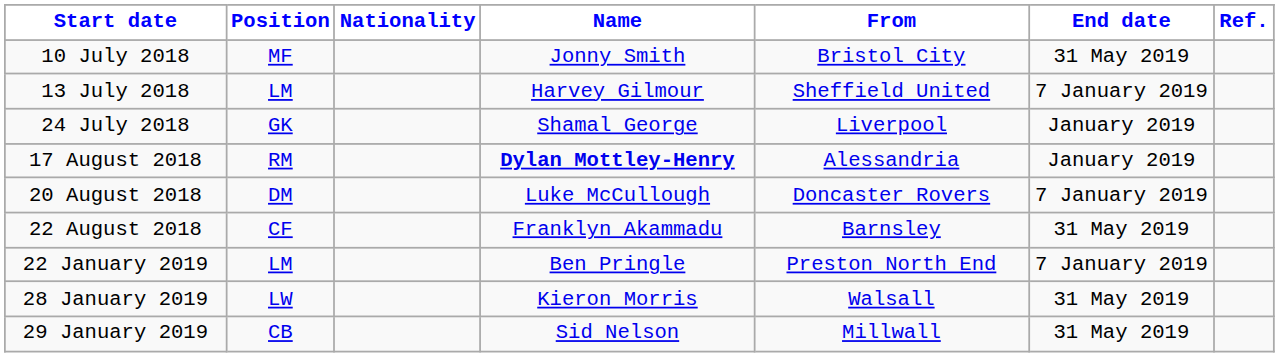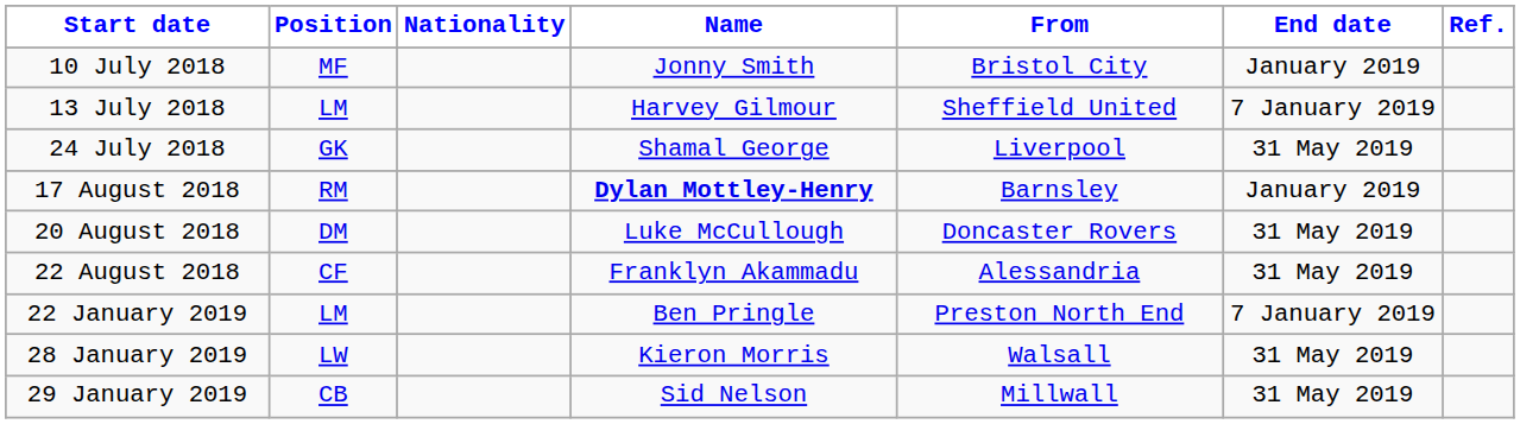10 July 2018 | End date: 31 May 2019 -> January 2019
24 July 2018 | End date: January 2019 -> 31 May 2019
17 August 2018 | From: Alessandria -> Barnsley
20 August 2018 | End date: 7 January 2019 -> 31 May 2019
22 August 2018 | From: Barnsley -> Alessandria
